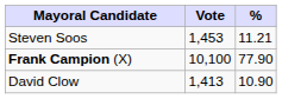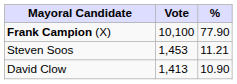rows swapped: Frank Campion (X) <-> Steven Soos
